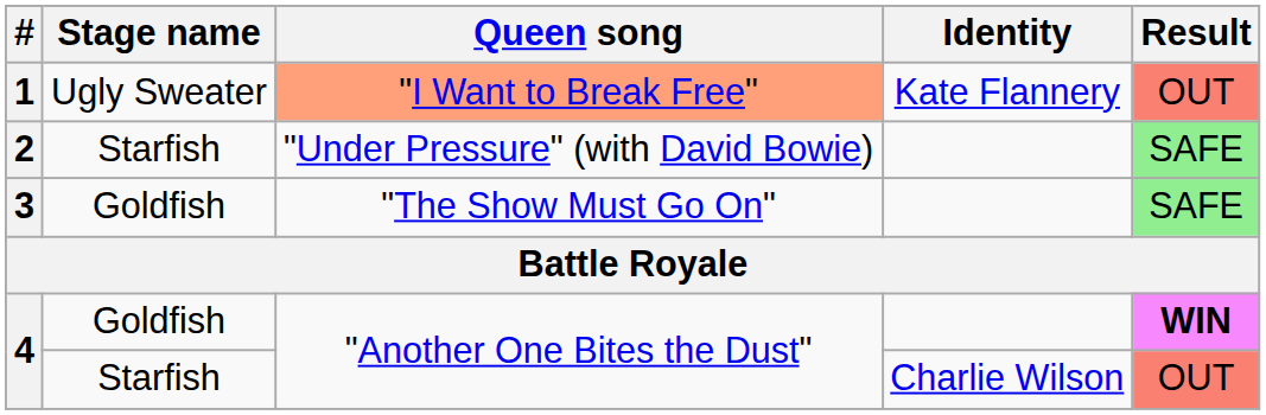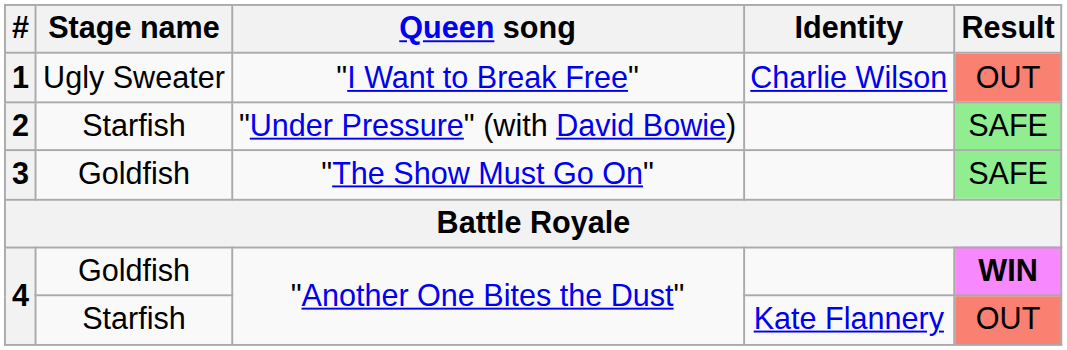1 | Queen song: lightsalmon background -> no background
1 | Identity: Kate Flannery -> Charlie Wilson
4 / Starfish | Identity: Charlie Wilson -> Kate Flannery
